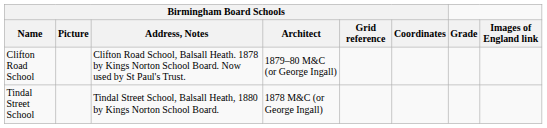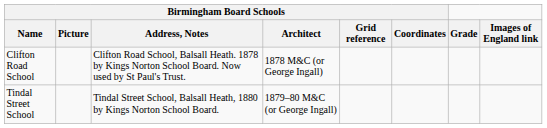Clifton Road School | Birmingham Board Schools / Architect: 1879–80 M&C (or George Ingall) -> 1878 M&C (or George Ingall)
Tindal Street School | Birmingham Board Schools / Architect: 1878 M&C (or George Ingall) -> 1879–80 M&C (or George Ingall)
